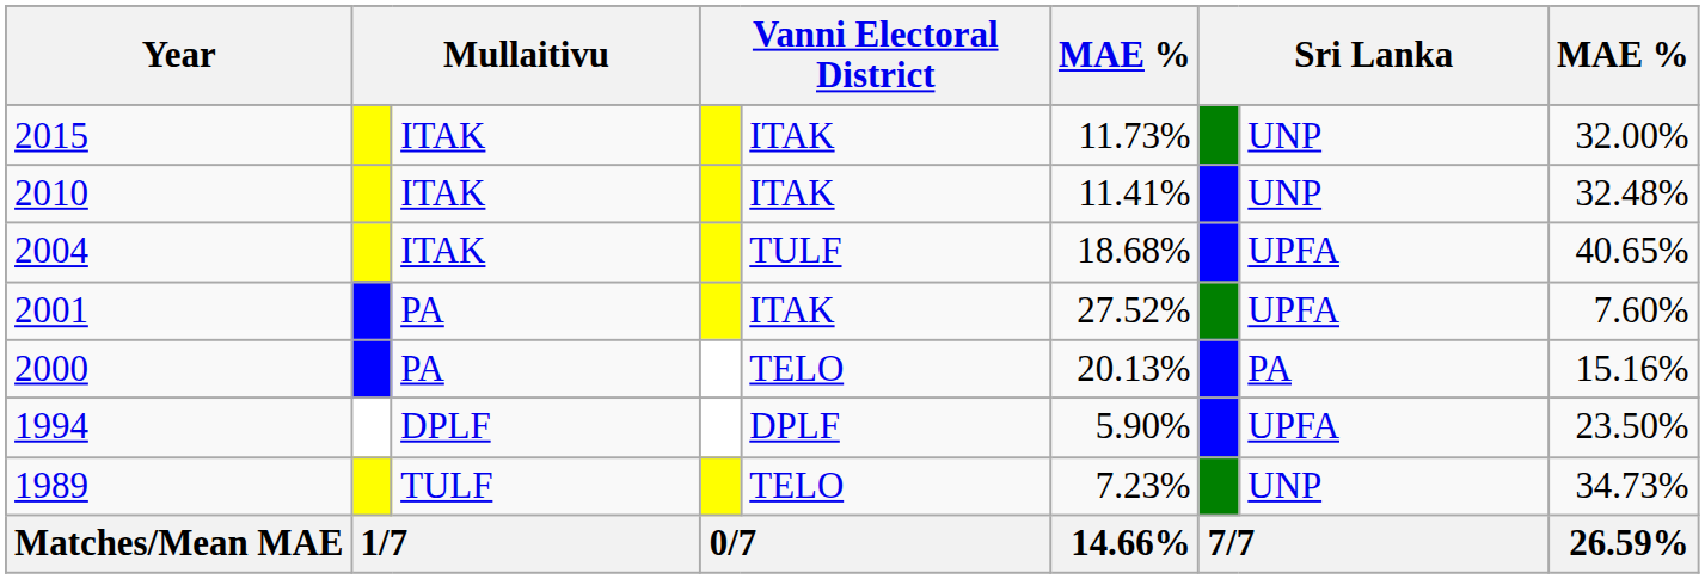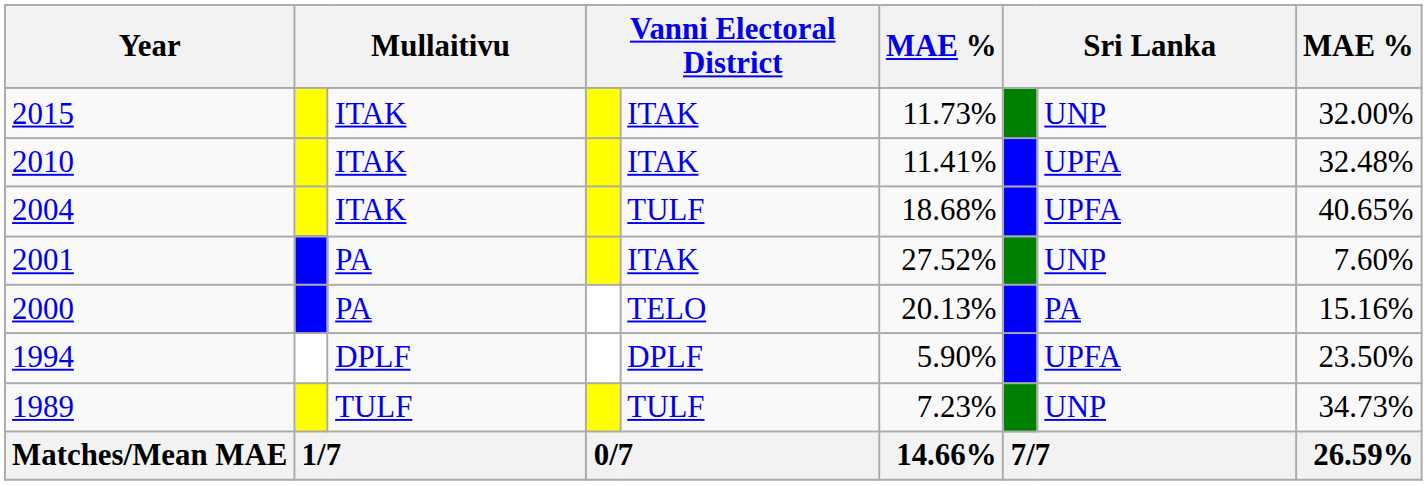2010 | column 8: UNP -> UPFA
2001 | column 8: UPFA -> UNP
1989 | column 5: TELO -> TULF
